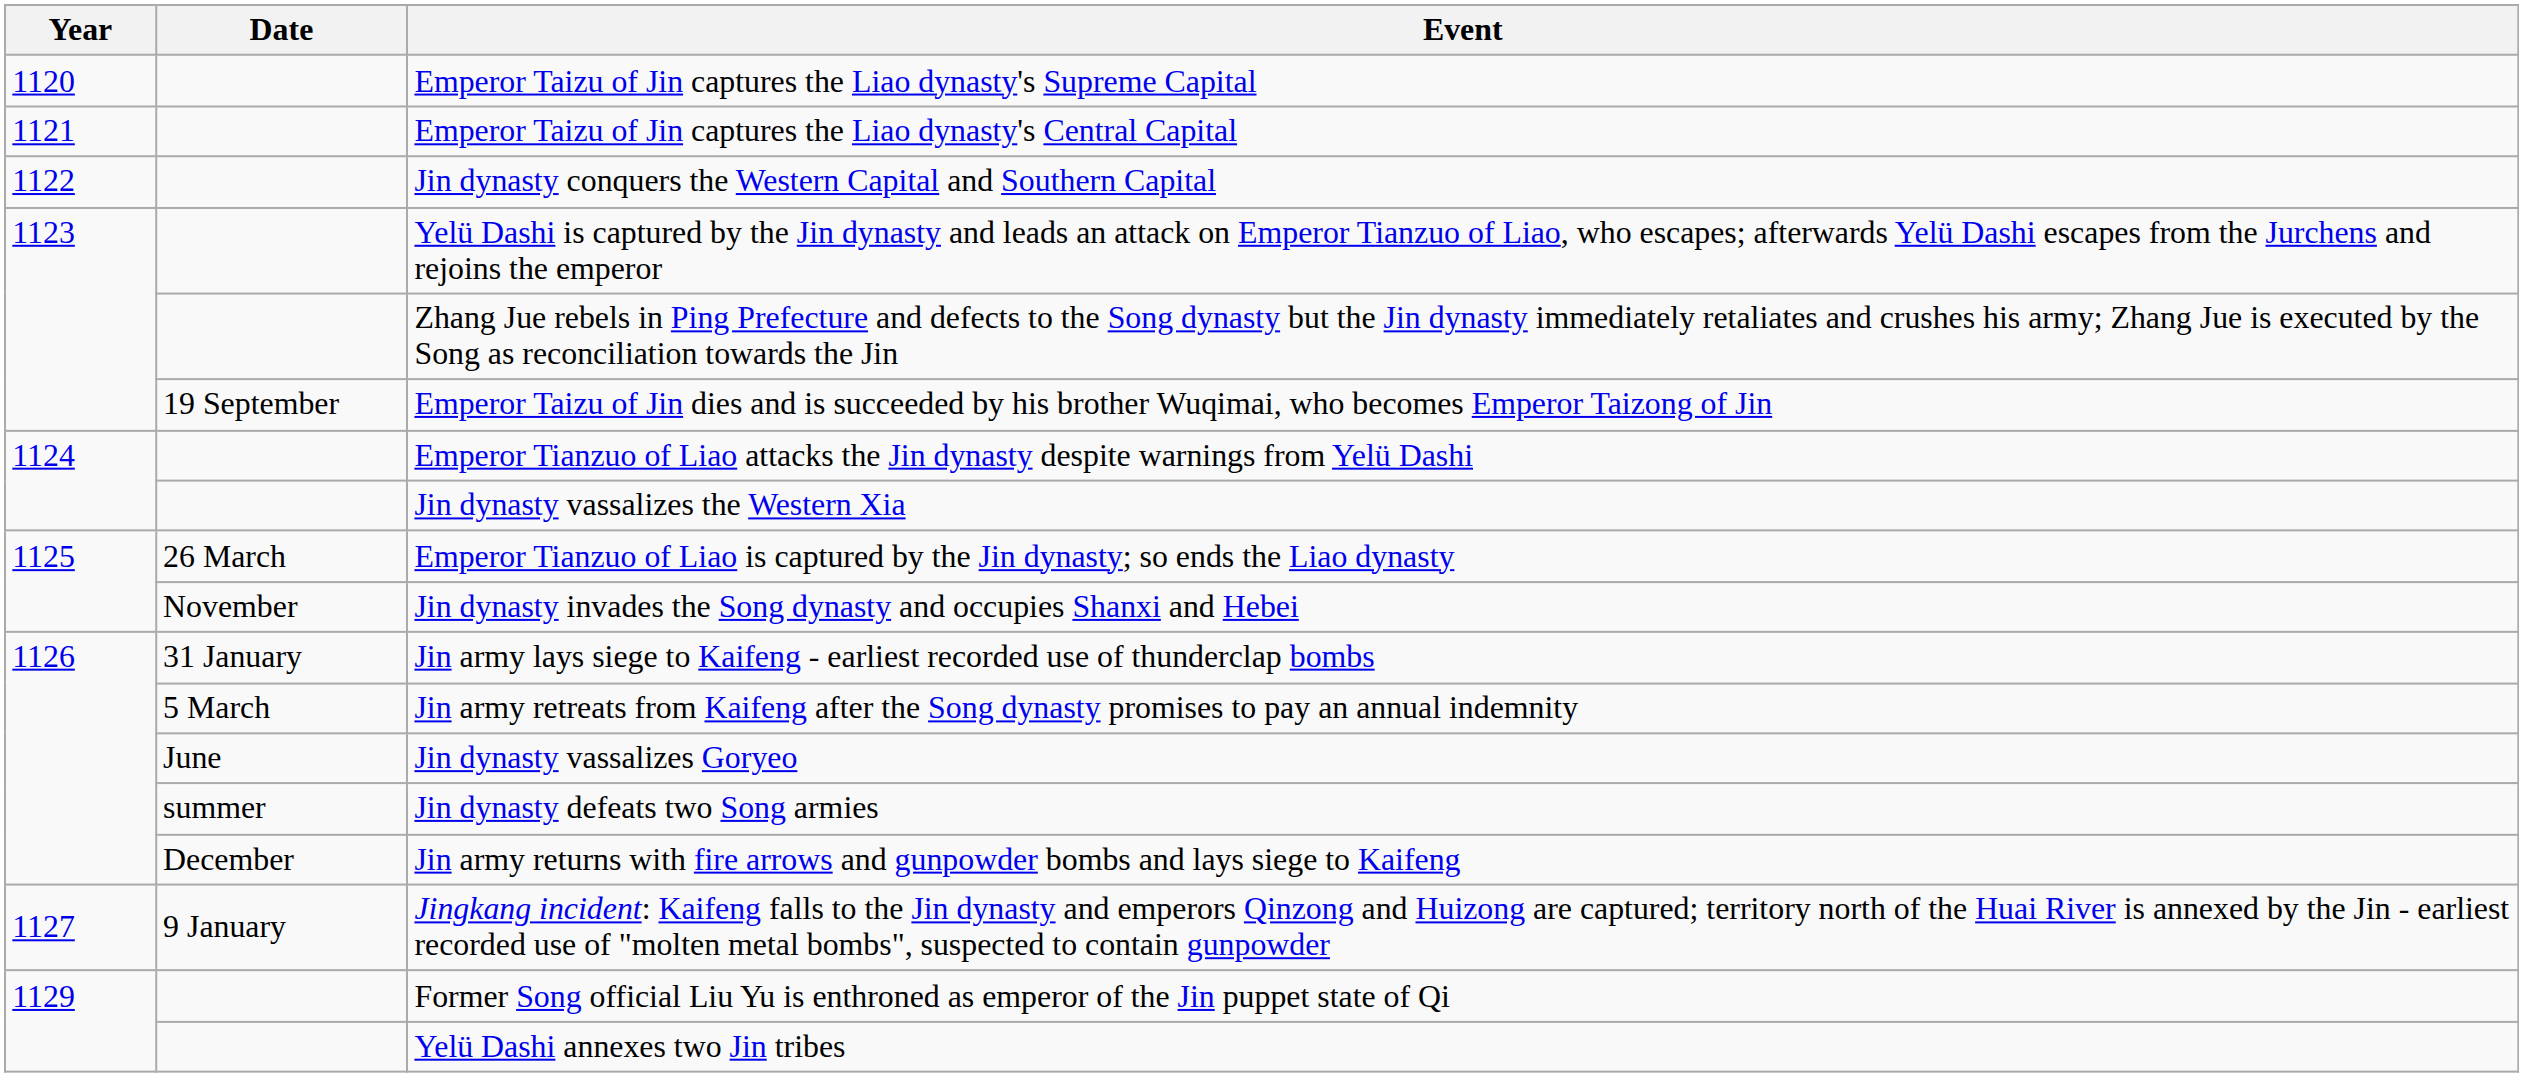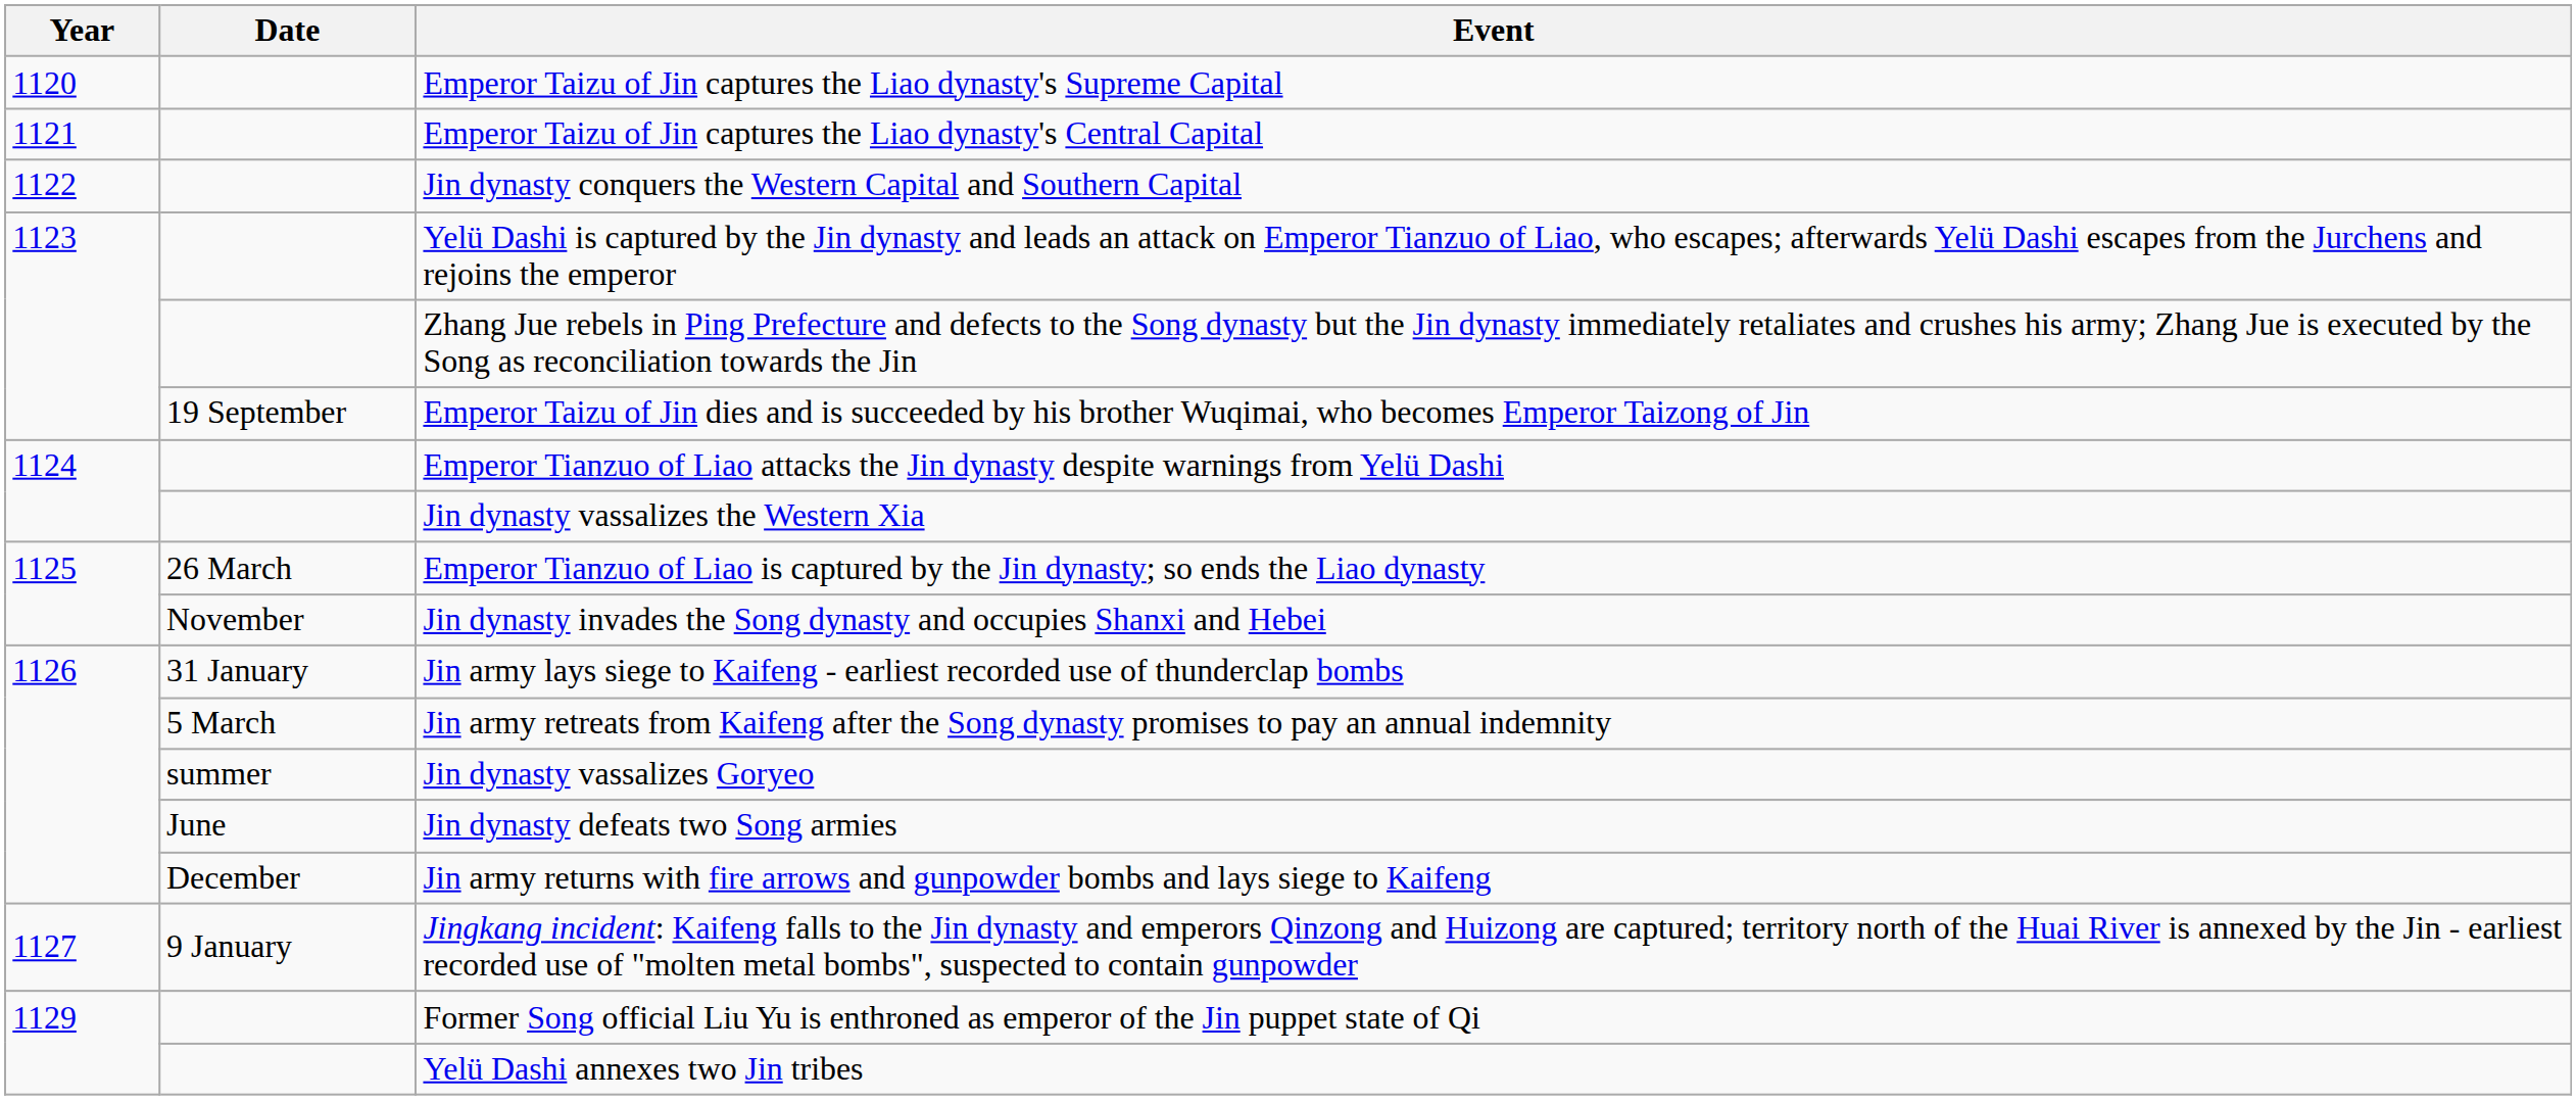Jin dynasty vassalizes Goryeo | Date: June -> summer
Jin dynasty defeats two Song armies | Date: summer -> June
